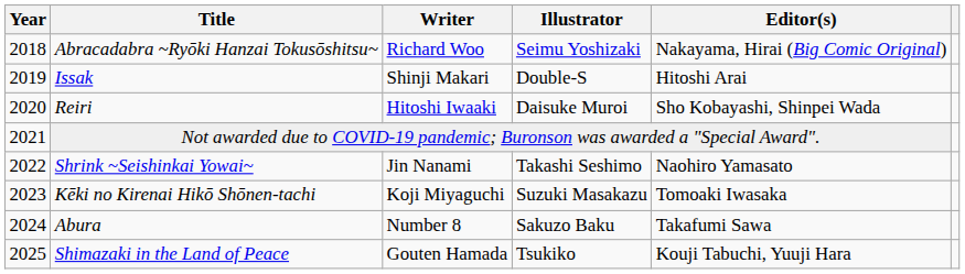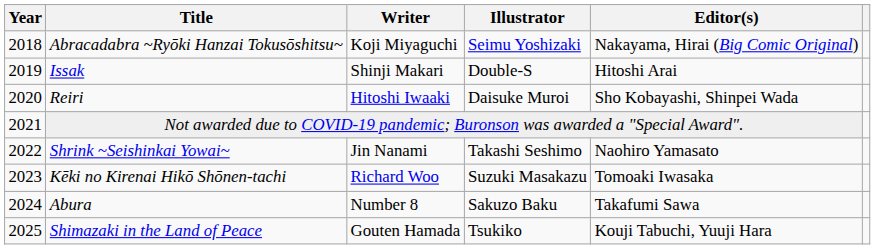Abracadabra ~Ryōki Hanzai Tokusōshitsu~ | Writer: Richard Woo -> Koji Miyaguchi
Kēki no Kirenai Hikō Shōnen-tachi | Writer: Koji Miyaguchi -> Richard Woo
